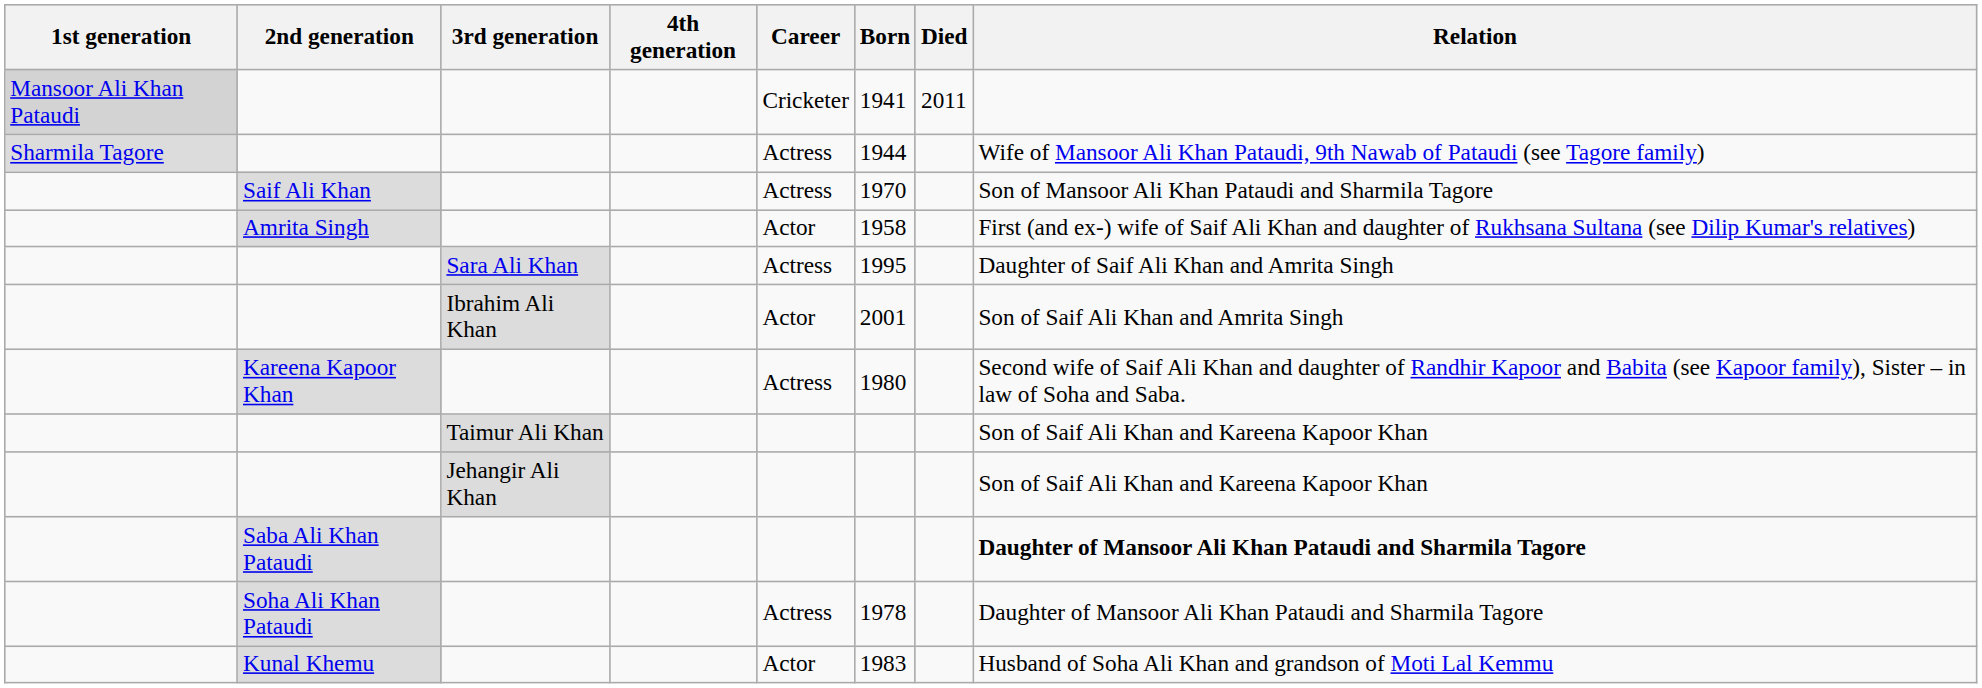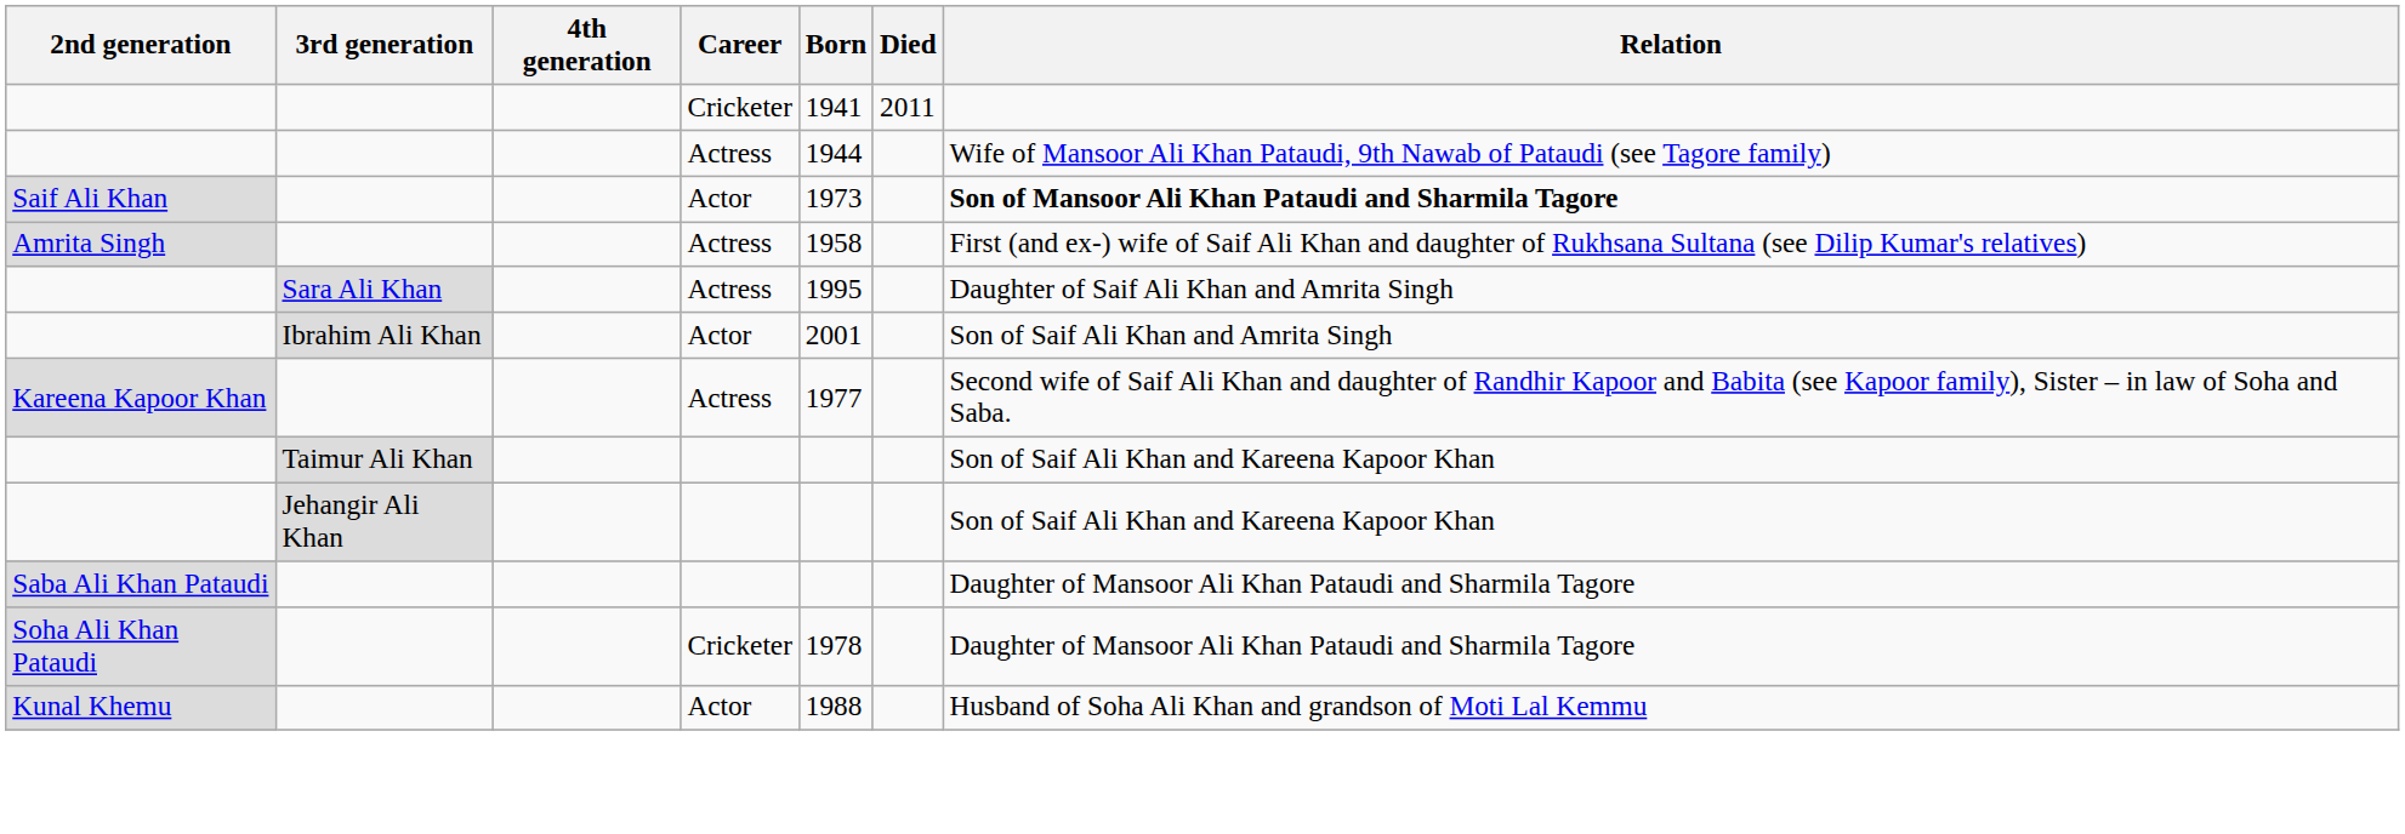- column: 1st generation | Mansoor Ali Khan Pataudi | Sharmila Tagore
Saif Ali Khan | Career: Actress -> Actor
Saif Ali Khan | Born: 1970 -> 1973
Saif Ali Khan | Relation: normal -> bold
Amrita Singh | Career: Actor -> Actress
Kareena Kapoor Khan | Born: 1980 -> 1977
Saba Ali Khan Pataudi | Relation: bold -> normal
Soha Ali Khan Pataudi | Career: Actress -> Cricketer
Kunal Khemu | Born: 1983 -> 1988
